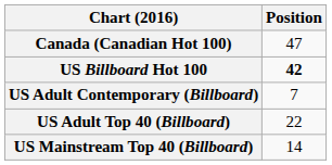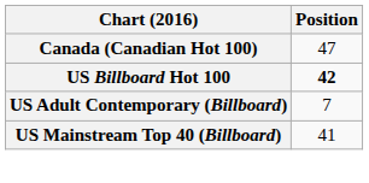- row: US Adult Top 40 (Billboard) | 22
US Mainstream Top 40 (Billboard) | Position: 14 -> 41
